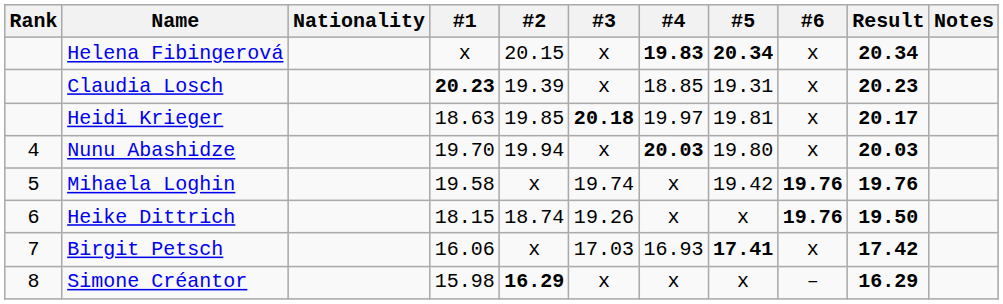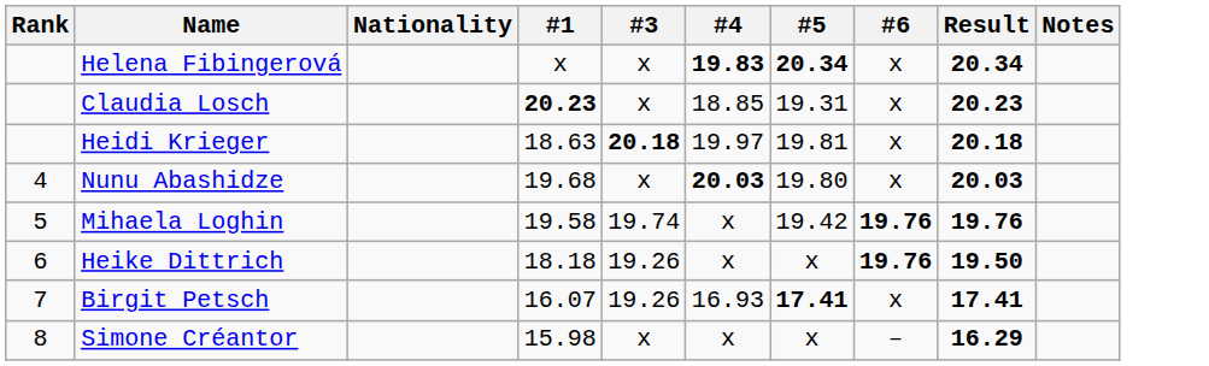- column: #2 | 20.15 | 19.39 | 19.85 | 19.94 | x | 18.74 | x | 16.29
Heidi Krieger | Result: 20.17 -> 20.18
Nunu Abashidze | #1: 19.70 -> 19.68
Heike Dittrich | #1: 18.15 -> 18.18
Birgit Petsch | #1: 16.06 -> 16.07
Birgit Petsch | #3: 17.03 -> 19.26
Birgit Petsch | Result: 17.42 -> 17.41
